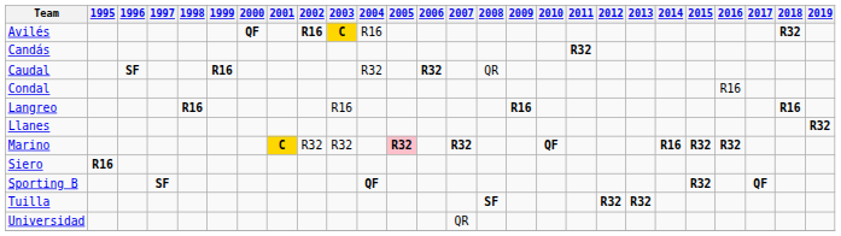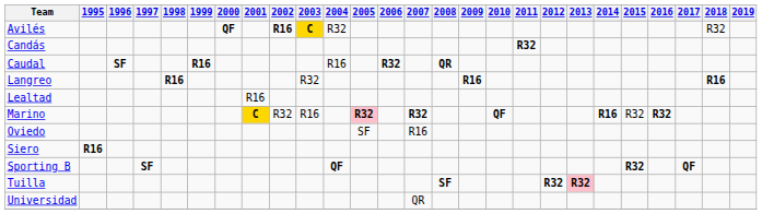Avilés | 2004: R16 -> R32
Avilés | 2018: bold -> normal
Caudal | 2004: R32 -> R16
Caudal | 2008: normal -> bold
- row: Condal | R16
Langreo | 2003: R16 -> R32
+ row: Lealtad | R16
- row: Llanes | R32
Marino | 2003: R32 -> R16
Marino | 2015: bold -> normal
+ row: Oviedo | SF | R16
Tuilla | 2013: no background -> pink background
